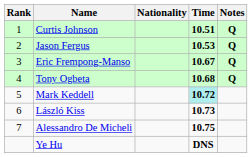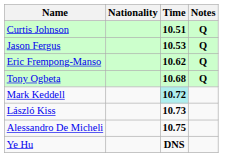- column: Rank | 1 | 2 | 3 | 4 | 5 | 6 | 7
Eric Frempong-Manso | Time: 10.67 -> 10.62
